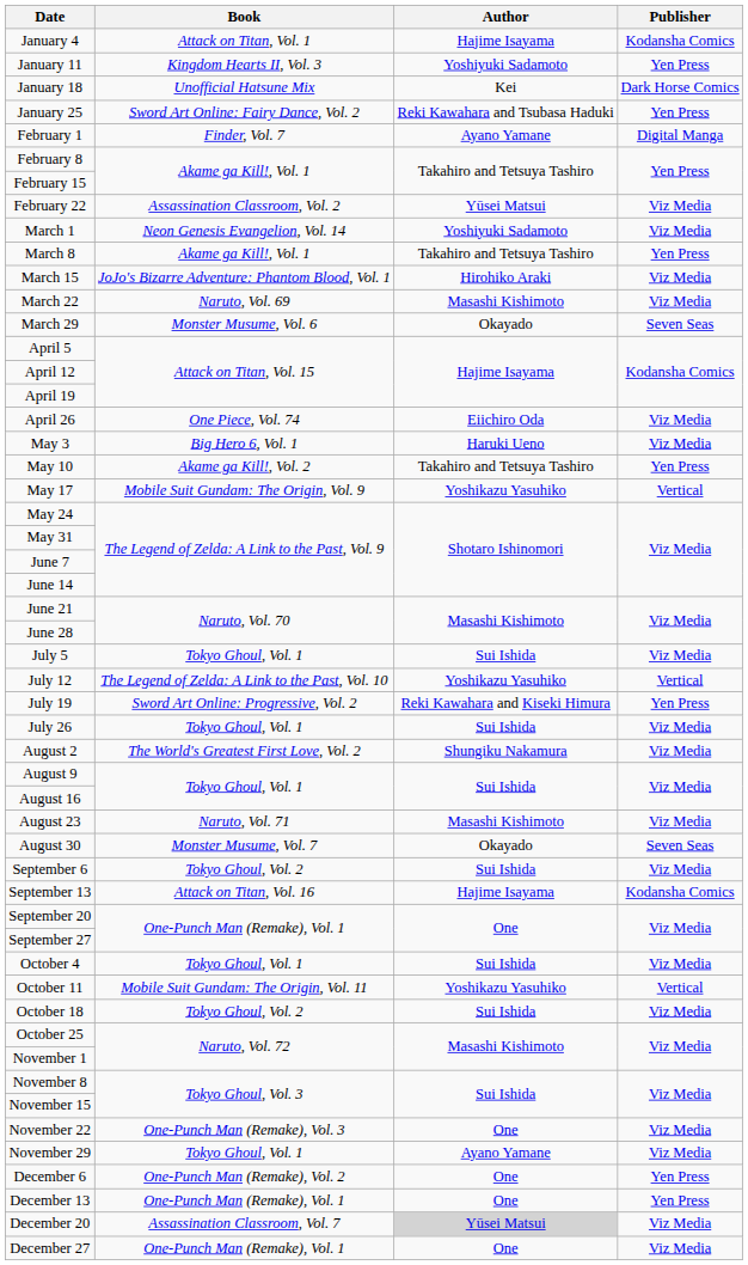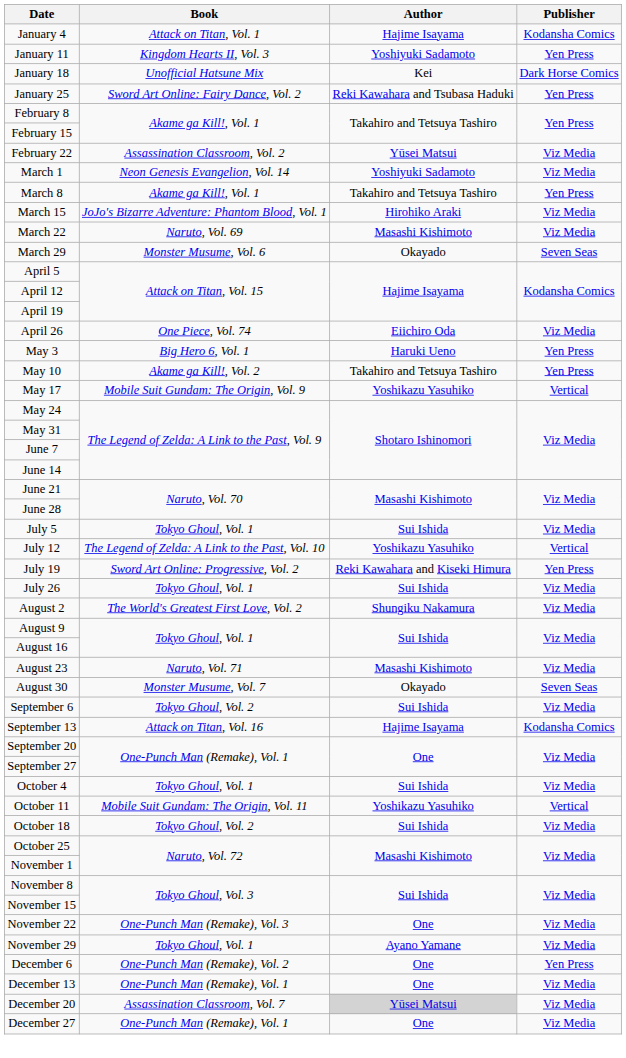- row: February 1 | Finder, Vol. 7 | Ayano Yamane | Digital Manga
May 3 | Publisher: Viz Media -> Yen Press
December 13 | Publisher: Yen Press -> Viz Media
